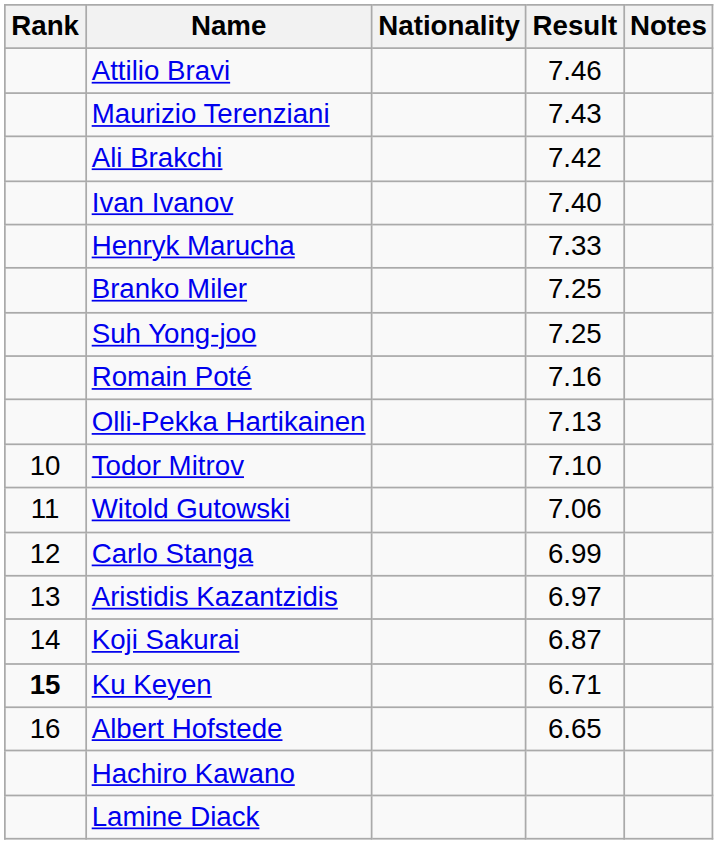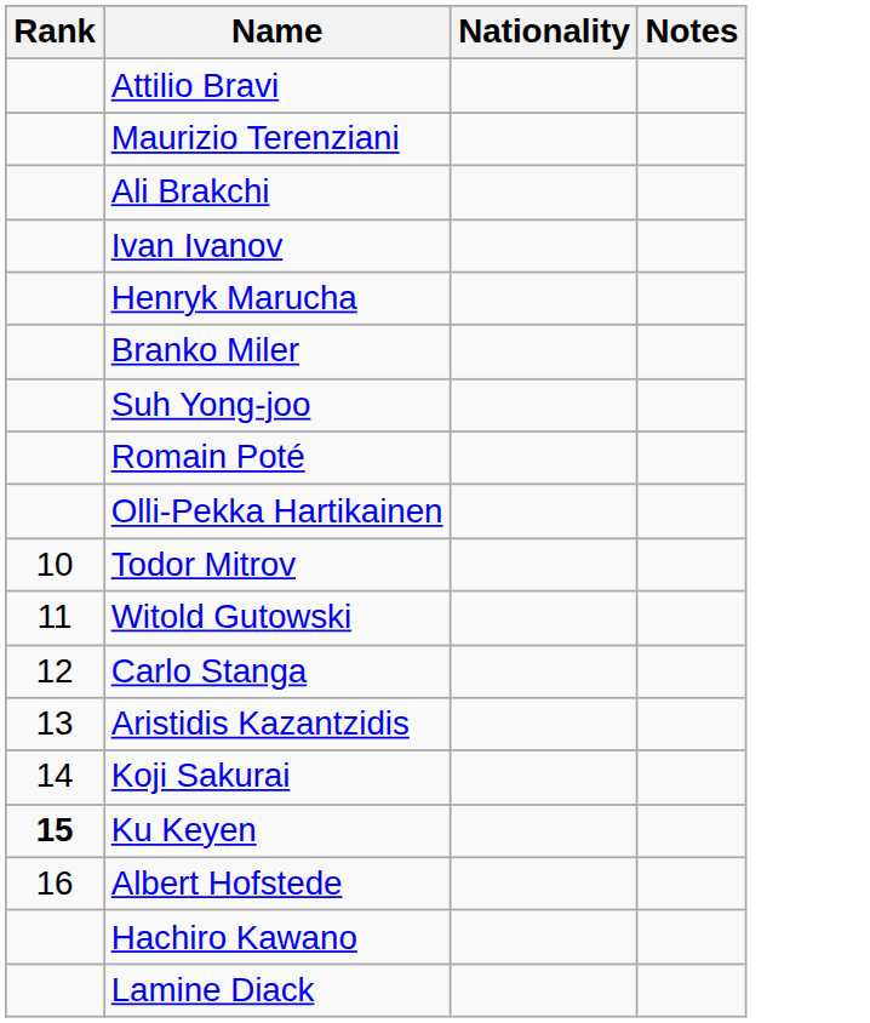- column: Result | 7.46 | 7.43 | 7.42 | 7.40 | 7.33 | 7.25 | 7.25 | 7.16 | 7.13 | 7.10 | 7.06 | 6.99 | 6.97 | 6.87 | 6.71 | 6.65
